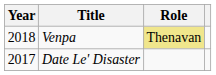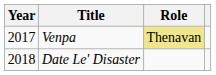Venpa | Year: 2018 -> 2017
Date Le' Disaster | Year: 2017 -> 2018
